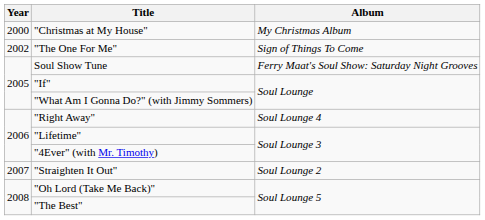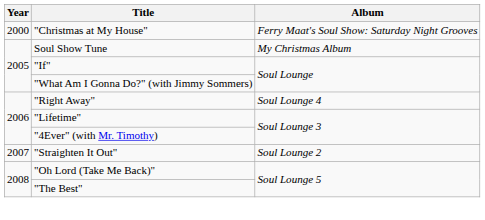"Christmas at My House" | Album: My Christmas Album -> Ferry Maat's Soul Show: Saturday Night Grooves
- row: 2002 | "The One For Me" | Sign of Things To Come
Soul Show Tune | Album: Ferry Maat's Soul Show: Saturday Night Grooves -> My Christmas Album
